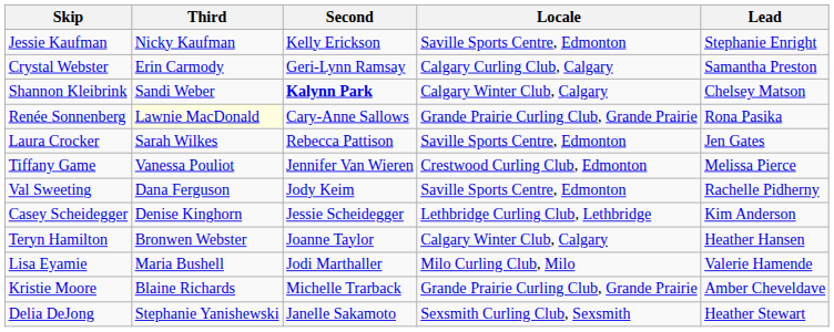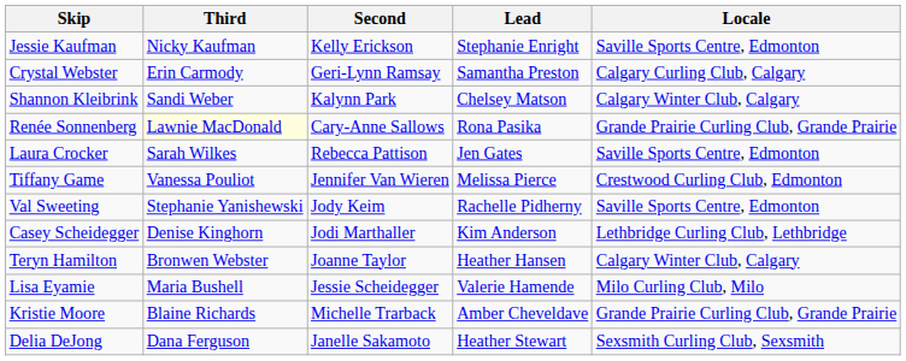columns swapped: Lead <-> Locale
Shannon Kleibrink | Second: bold -> normal
Val Sweeting | Third: Dana Ferguson -> Stephanie Yanishewski
Casey Scheidegger | Second: Jessie Scheidegger -> Jodi Marthaller
Lisa Eyamie | Second: Jodi Marthaller -> Jessie Scheidegger
Delia DeJong | Third: Stephanie Yanishewski -> Dana Ferguson
